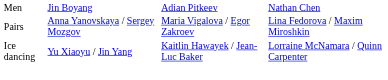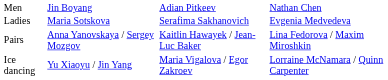+ row: Ladies | Maria Sotskova | Serafima Sakhanovich | Evgenia Medvedeva
Pairs | column 3: Maria Vigalova / Egor Zakroev -> Kaitlin Hawayek / Jean-Luc Baker
Ice dancing | column 3: Kaitlin Hawayek / Jean-Luc Baker -> Maria Vigalova / Egor Zakroev
